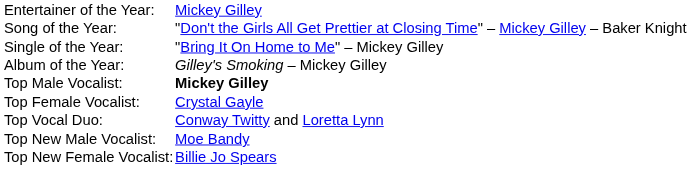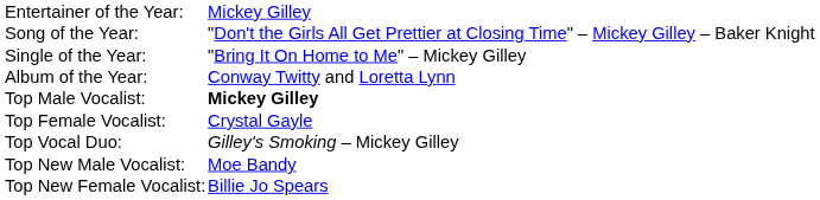Album of the Year: | column 2: Gilley's Smoking – Mickey Gilley -> Conway Twitty and Loretta Lynn
Top Vocal Duo: | column 2: Conway Twitty and Loretta Lynn -> Gilley's Smoking – Mickey Gilley
